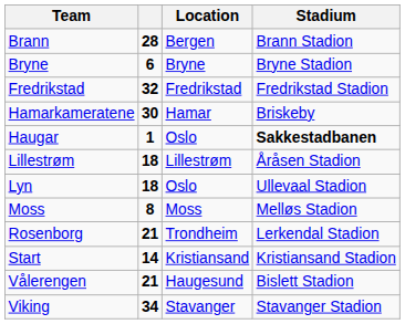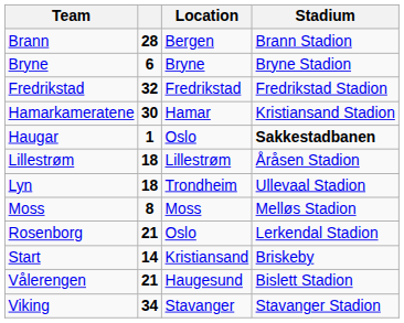Hamarkameratene | Stadium: Briskeby -> Kristiansand Stadion
Lyn | Location: Oslo -> Trondheim
Rosenborg | Location: Trondheim -> Oslo
Start | Stadium: Kristiansand Stadion -> Briskeby
